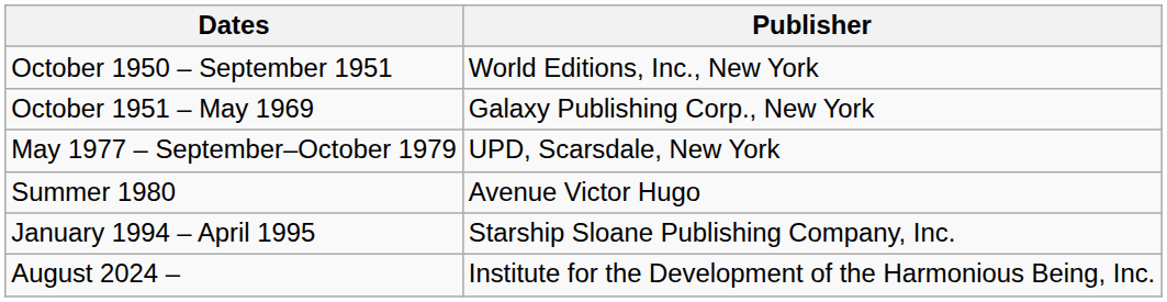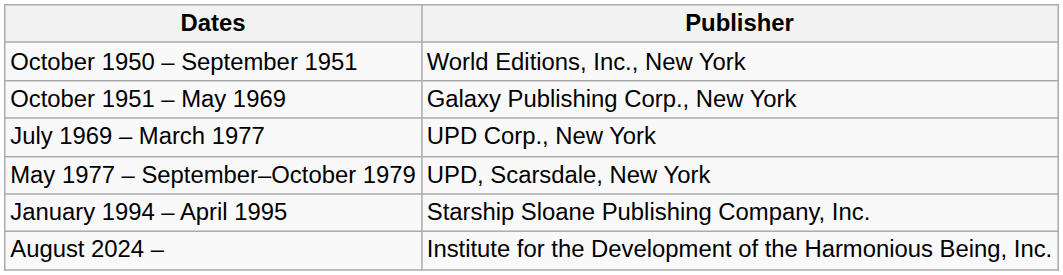+ row: July 1969 – March 1977 | UPD Corp., New York
- row: Summer 1980 | Avenue Victor Hugo
